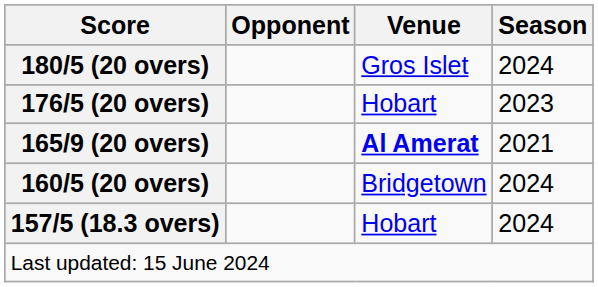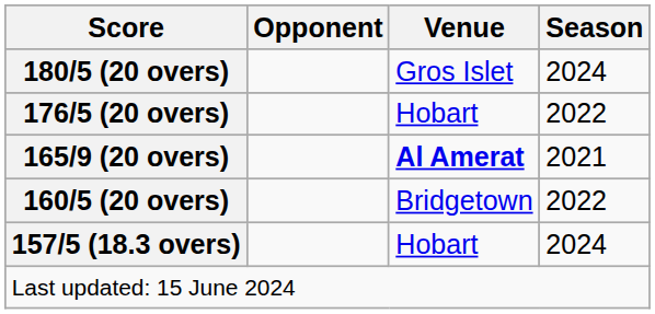176/5 (20 overs) | Season: 2023 -> 2022
160/5 (20 overs) | Season: 2024 -> 2022
